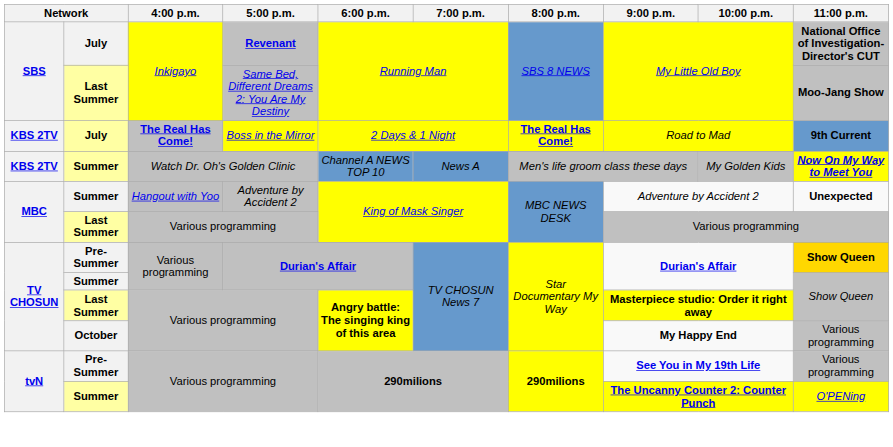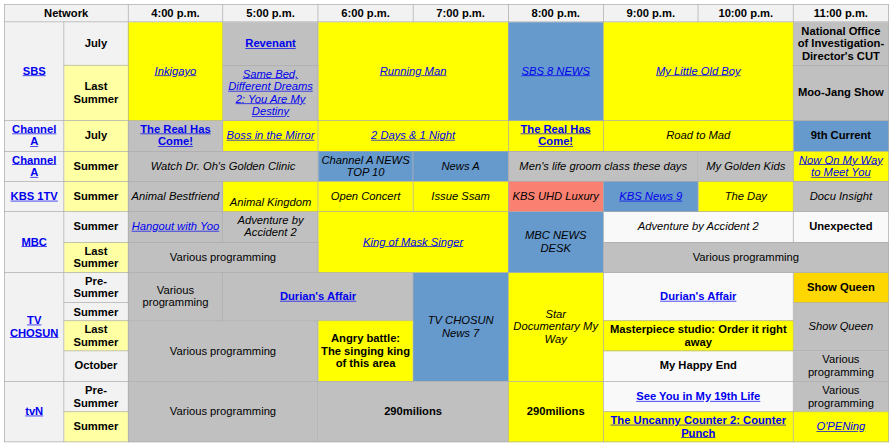Boss in the Mirror | column 1: KBS 2TV -> Channel A
Watch Dr. Oh's Golden Clinic | column 1: KBS 2TV -> Channel A
Watch Dr. Oh's Golden Clinic | 11:00 p.m.: bold -> normal
+ row: KBS 1TV | Summer | Animal Bestfriend | Animal Kingdom | Open Concert | Issue Ssam | KBS UHD Luxury | KBS News 9 | The Day | Docu Insight
